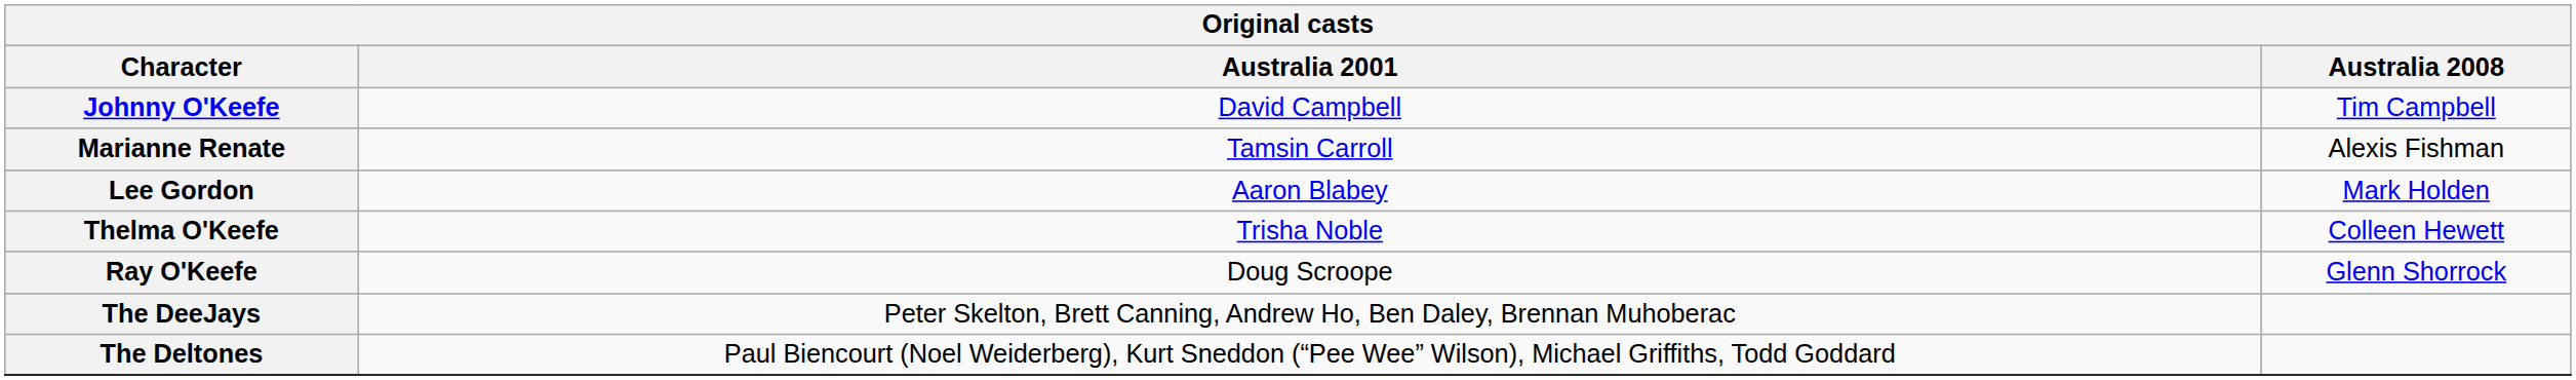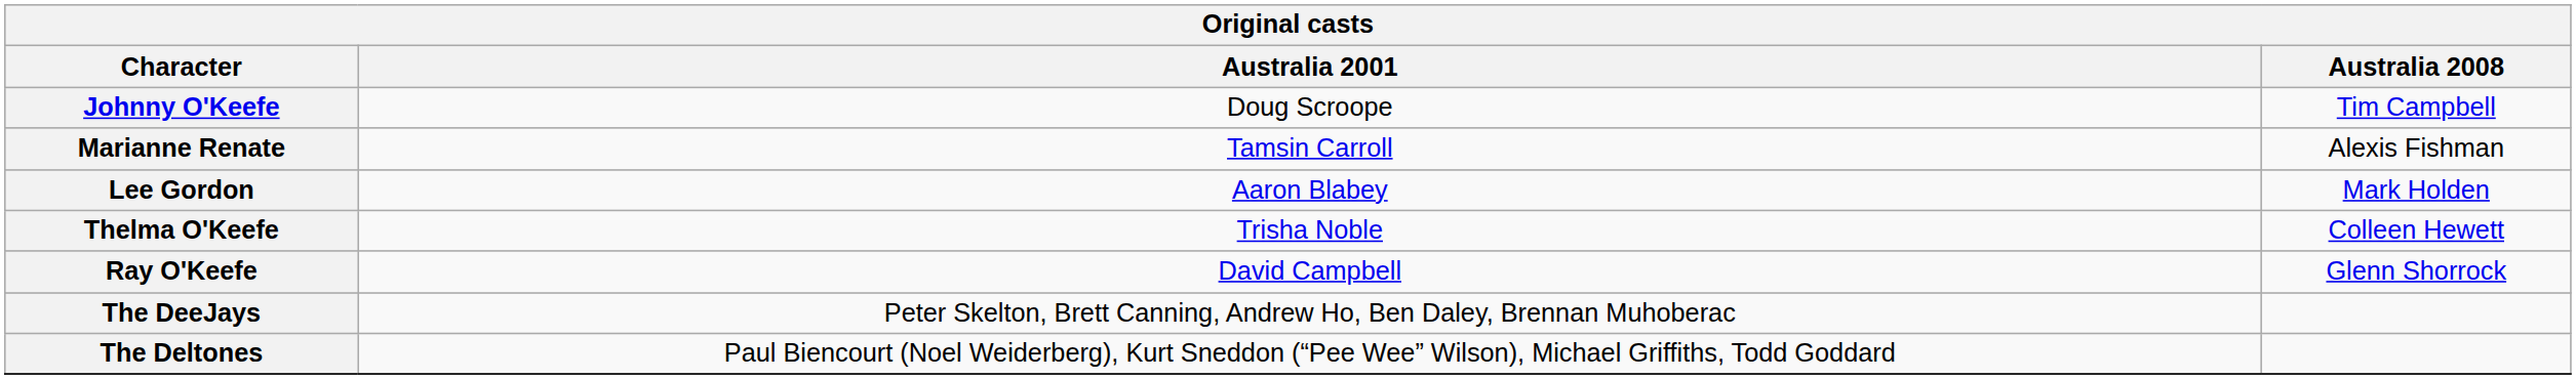Johnny O'Keefe | Australia 2001: David Campbell -> Doug Scroope
Ray O'Keefe | Australia 2001: Doug Scroope -> David Campbell
